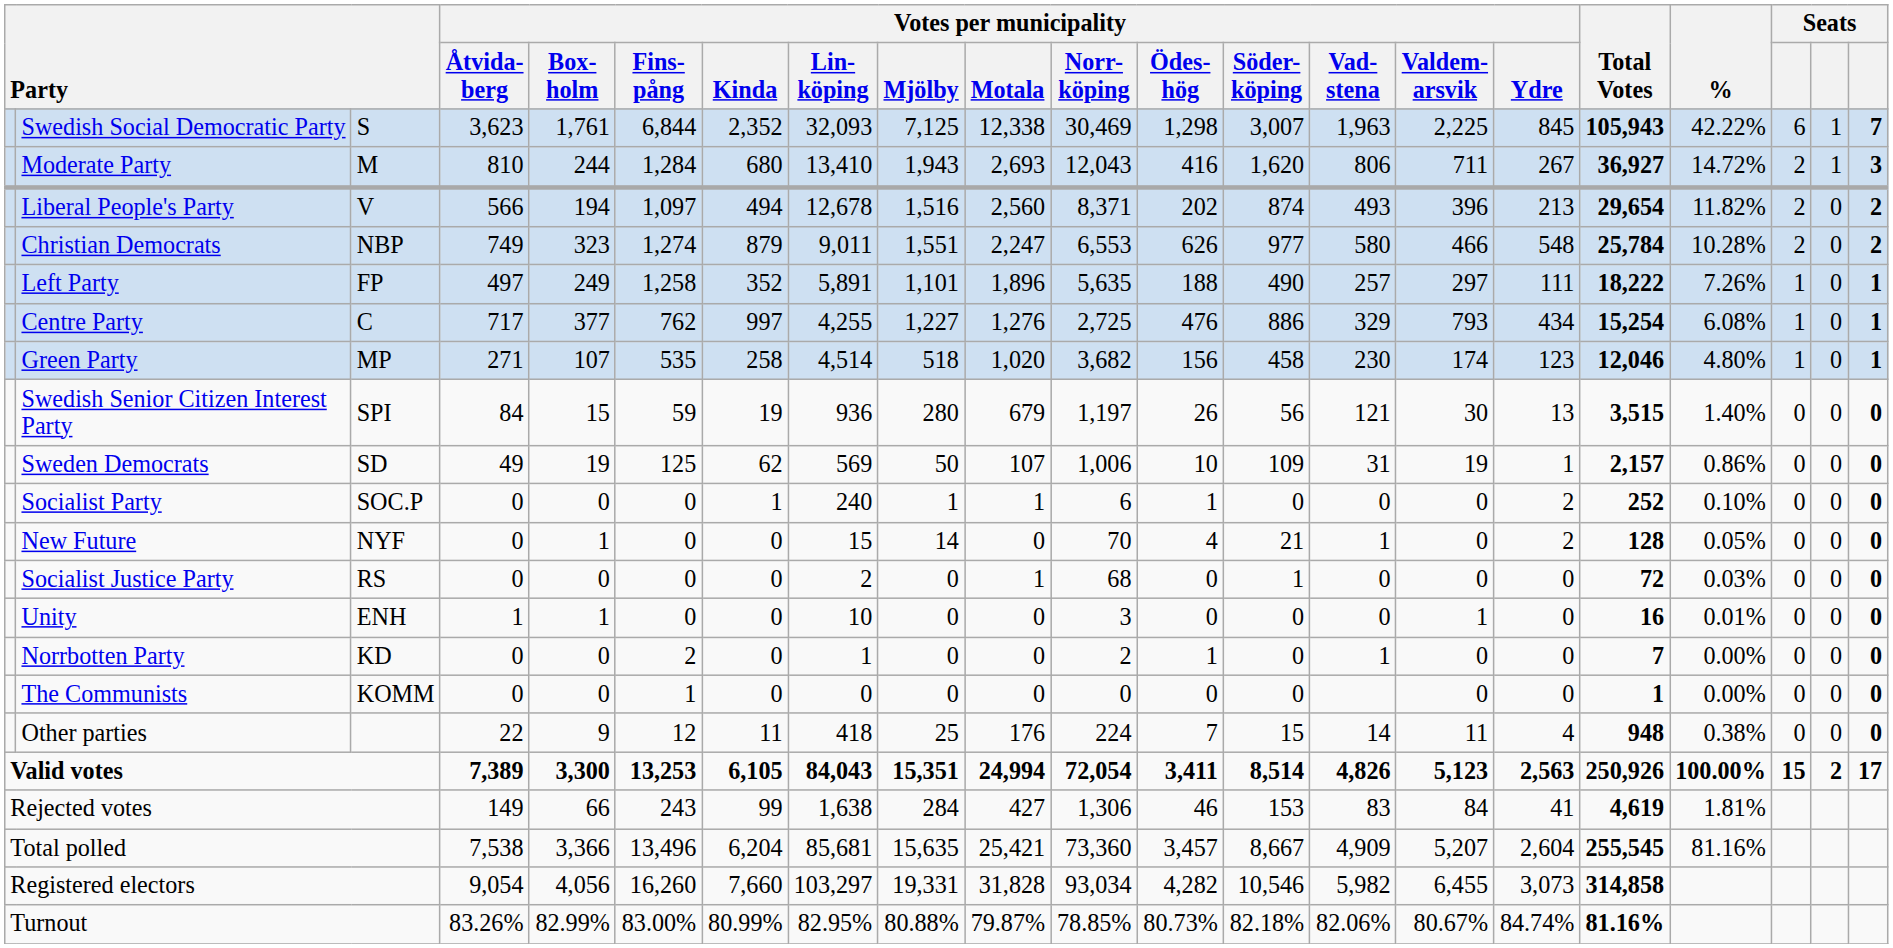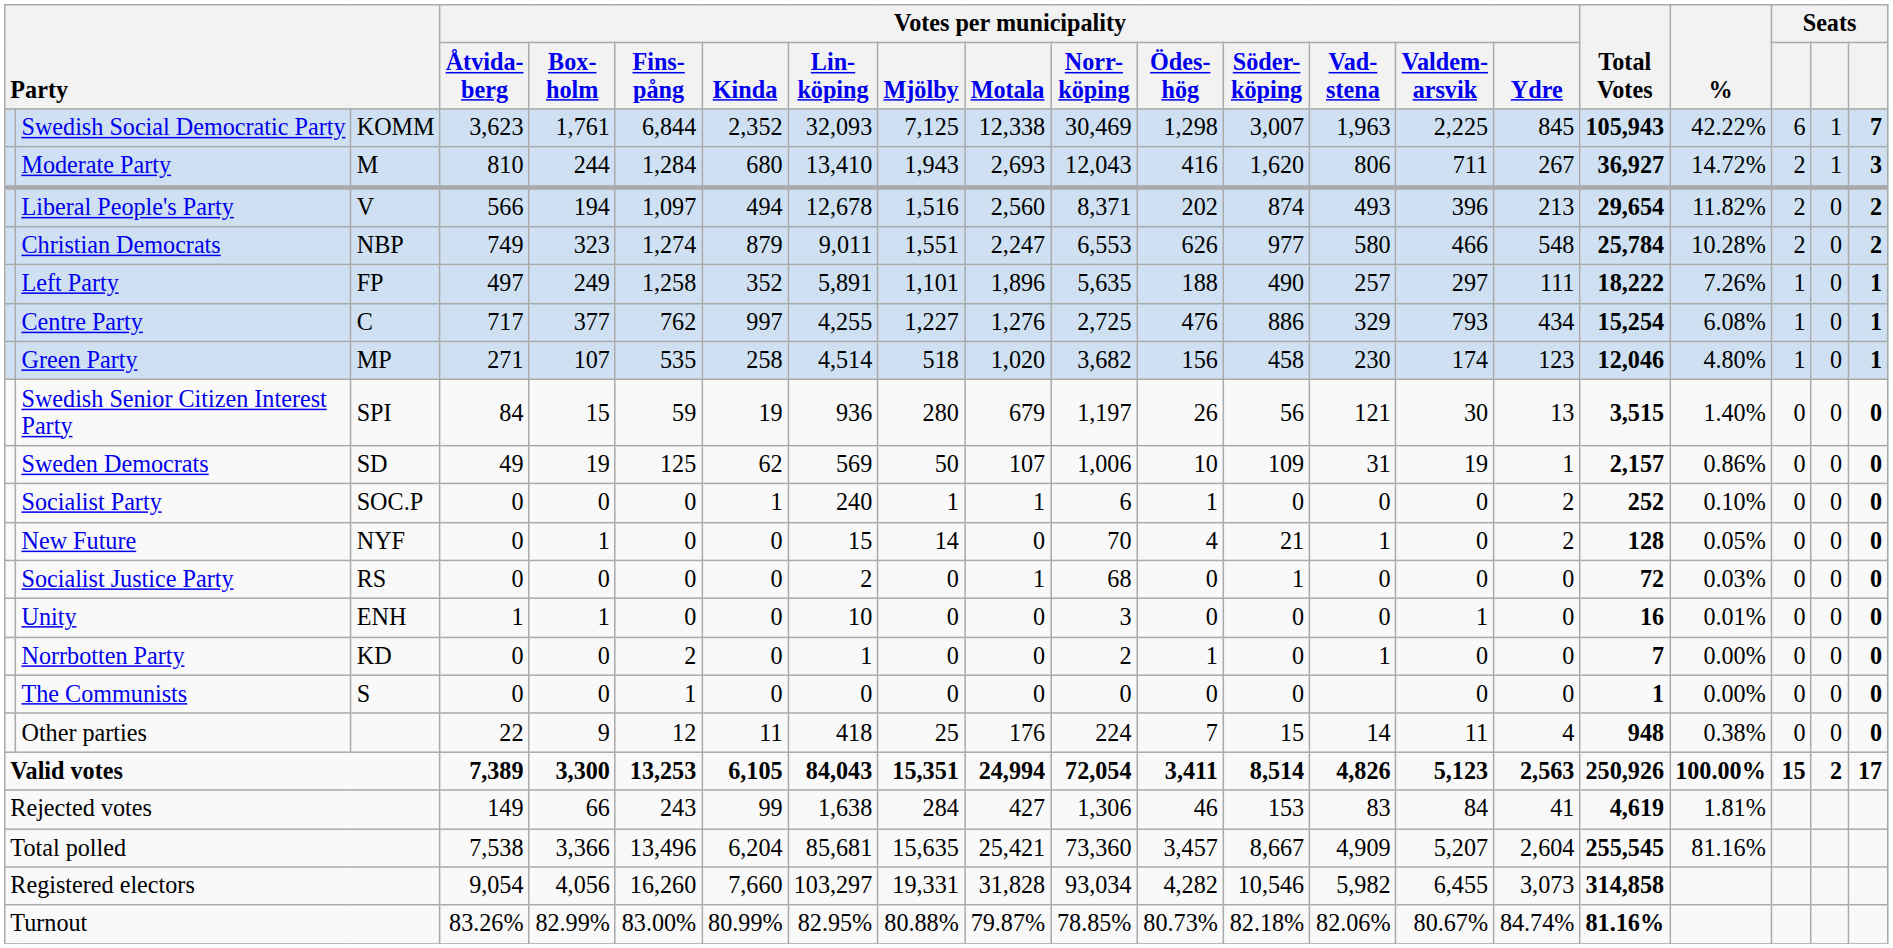Swedish Social Democratic Party | column 3: S -> KOMM
The Communists | column 3: KOMM -> S
